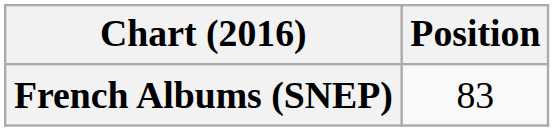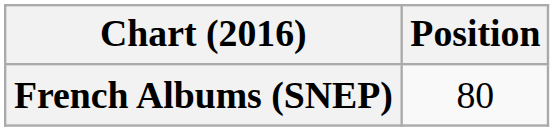French Albums (SNEP) | Position: 83 -> 80
